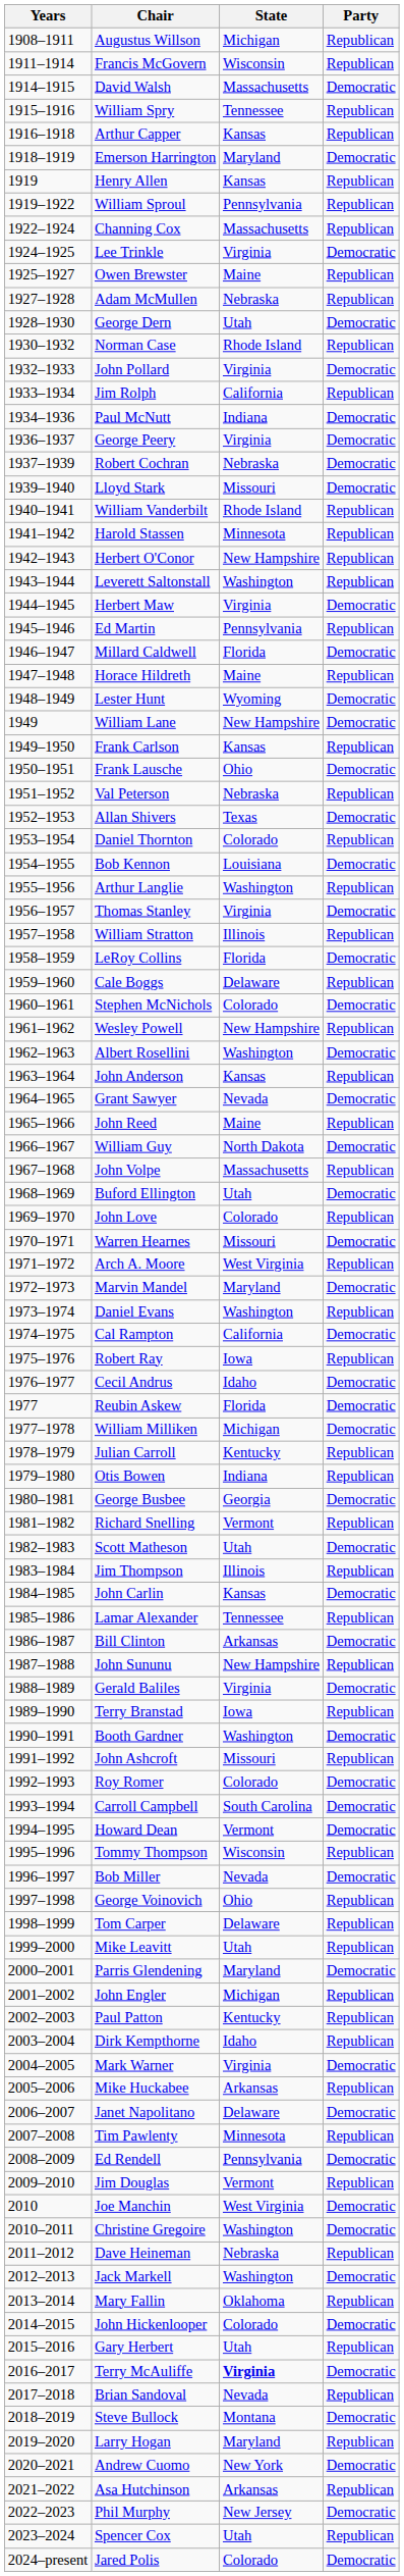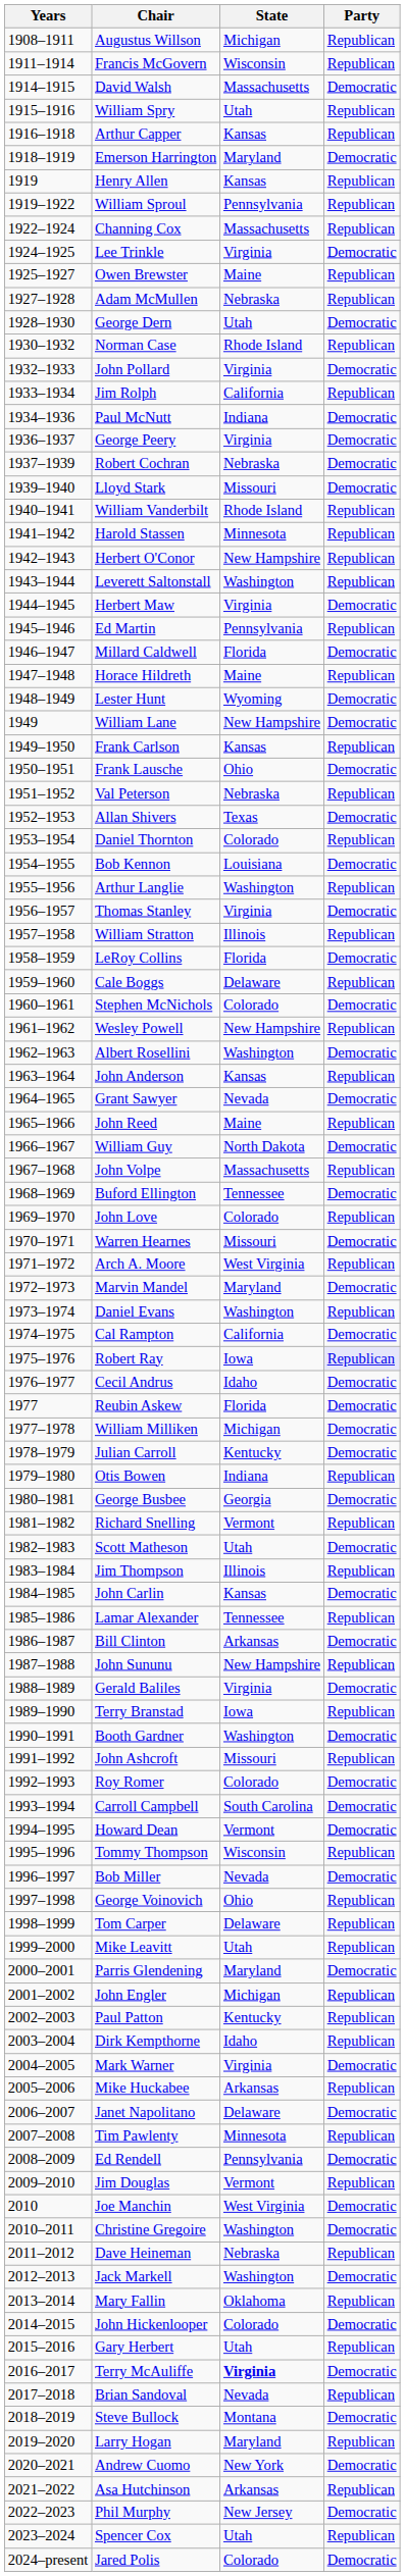William Spry | State: Tennessee -> Utah
Buford Ellington | State: Utah -> Tennessee
Robert Ray | Party: no background -> lavender background
Julian Carroll | Party: Republican -> Democratic
